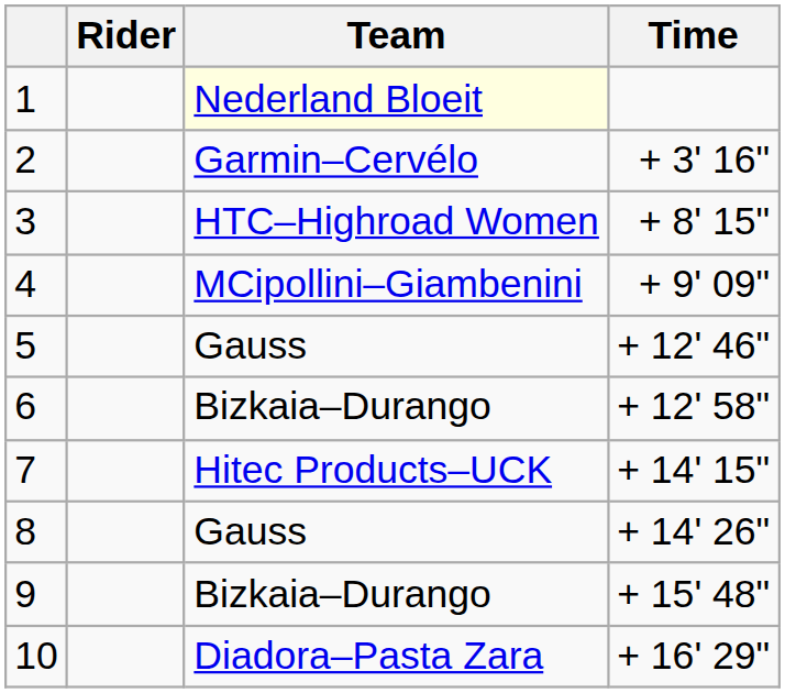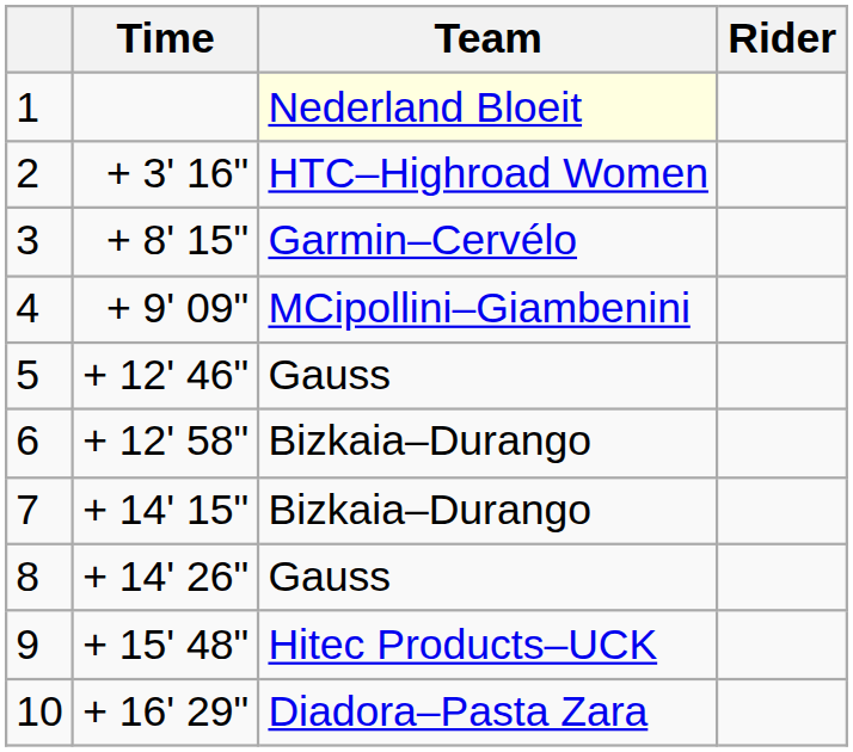columns swapped: Rider <-> Time
2 | Team: Garmin–Cervélo -> HTC–Highroad Women
3 | Team: HTC–Highroad Women -> Garmin–Cervélo
7 | Team: Hitec Products–UCK -> Bizkaia–Durango
9 | Team: Bizkaia–Durango -> Hitec Products–UCK
